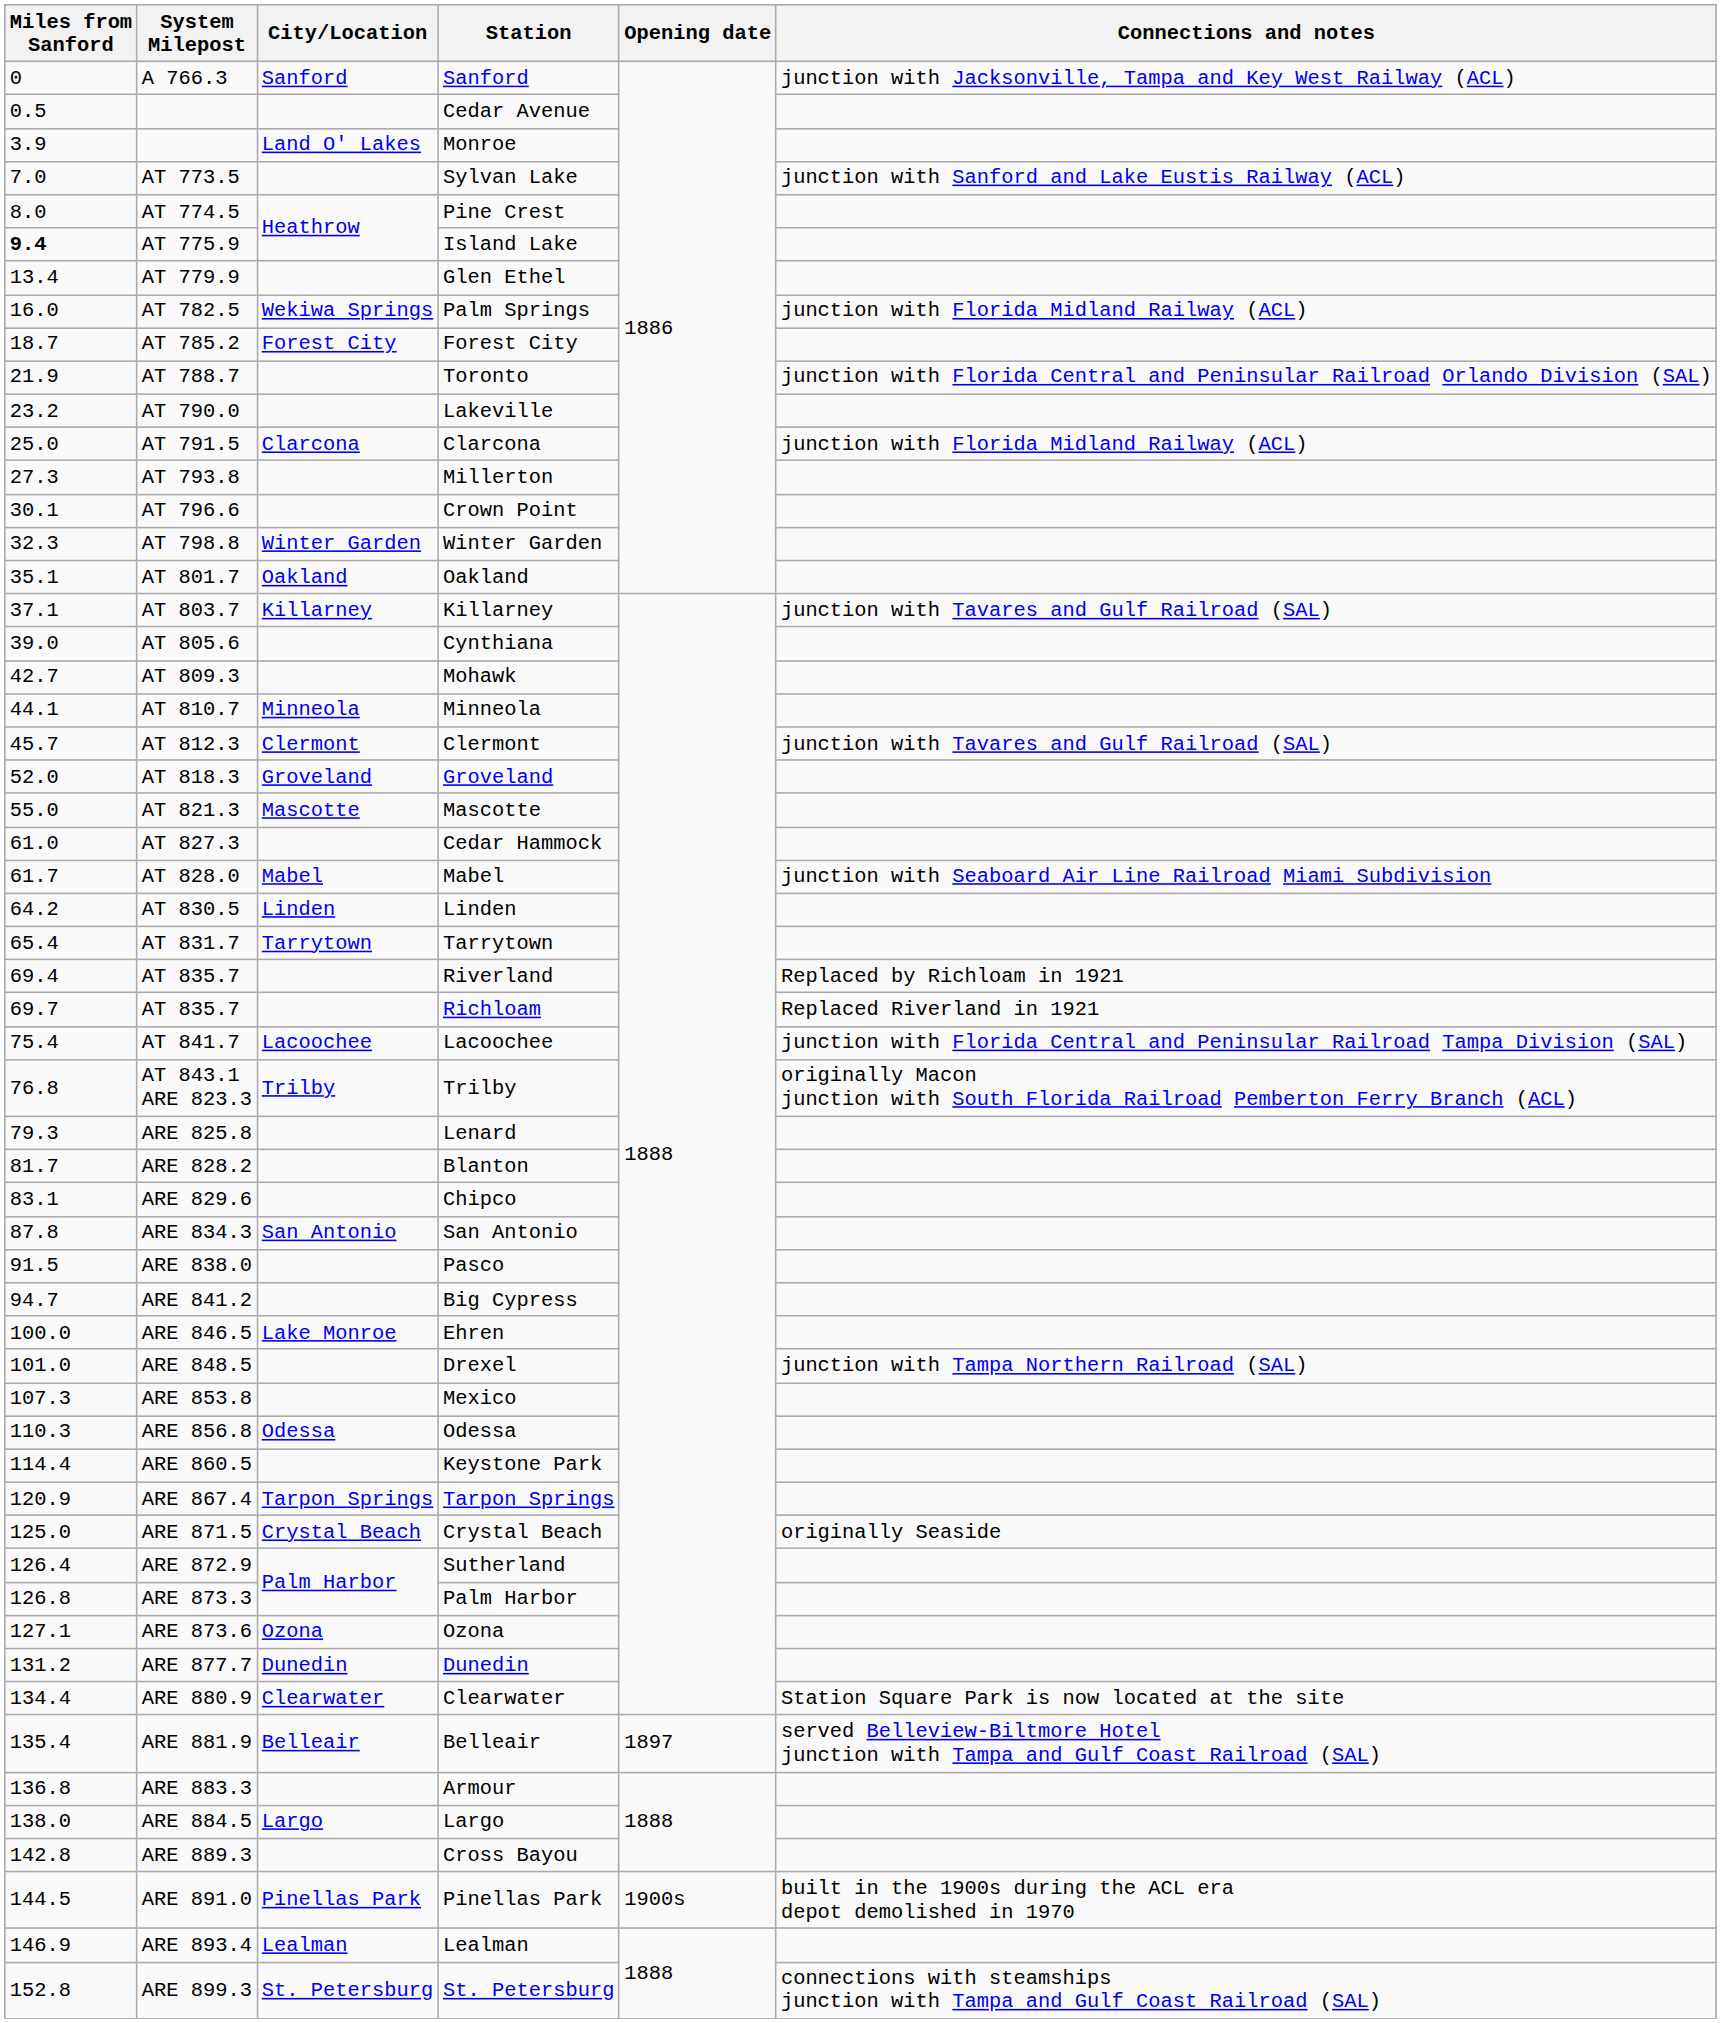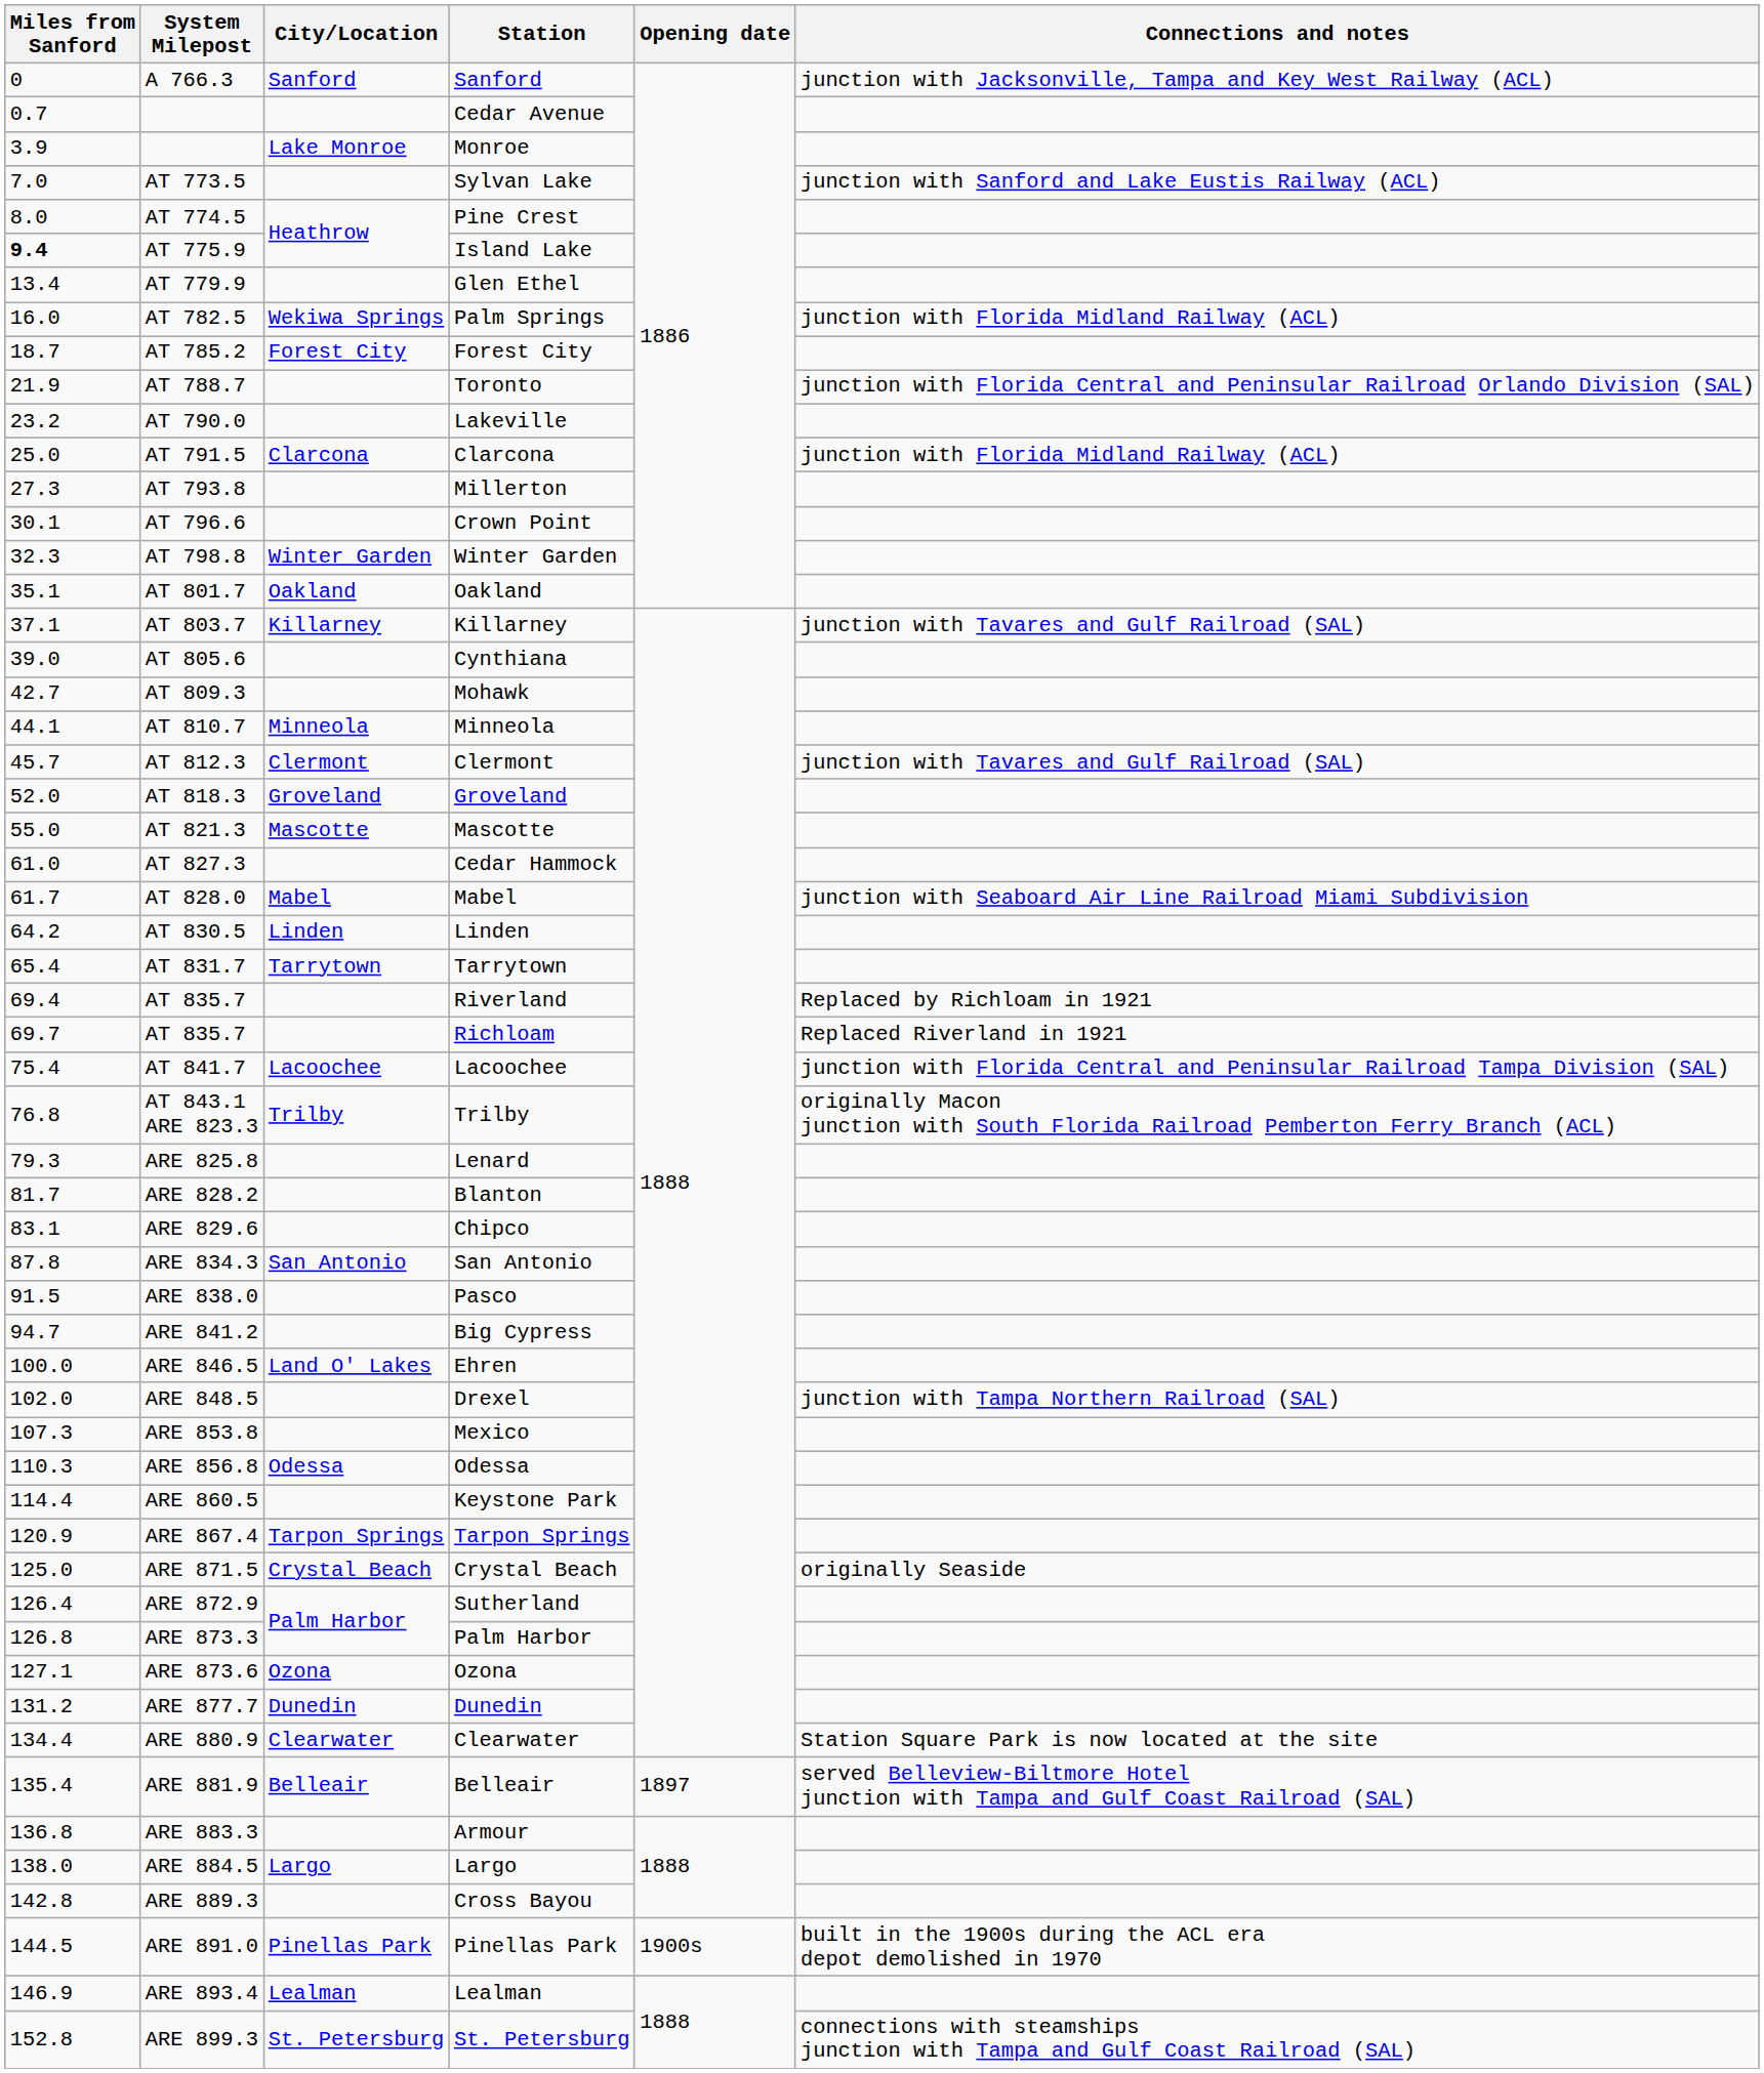Cedar Avenue | Miles from Sanford: 0.5 -> 0.7
Monroe | City/Location: Land O' Lakes -> Lake Monroe
Ehren | City/Location: Lake Monroe -> Land O' Lakes
Drexel | Miles from Sanford: 101.0 -> 102.0
